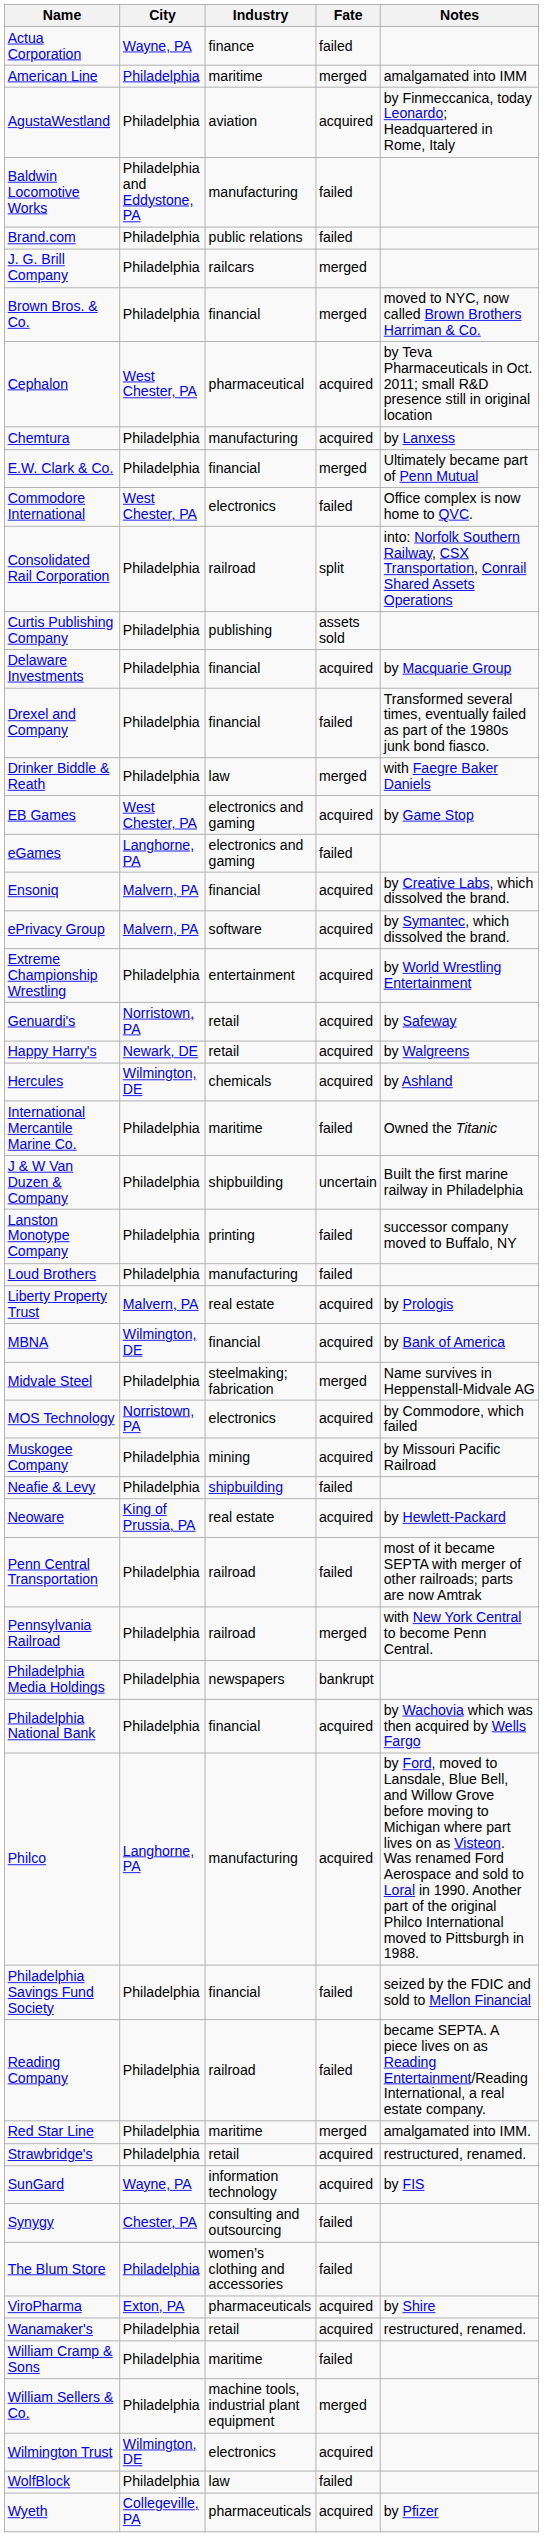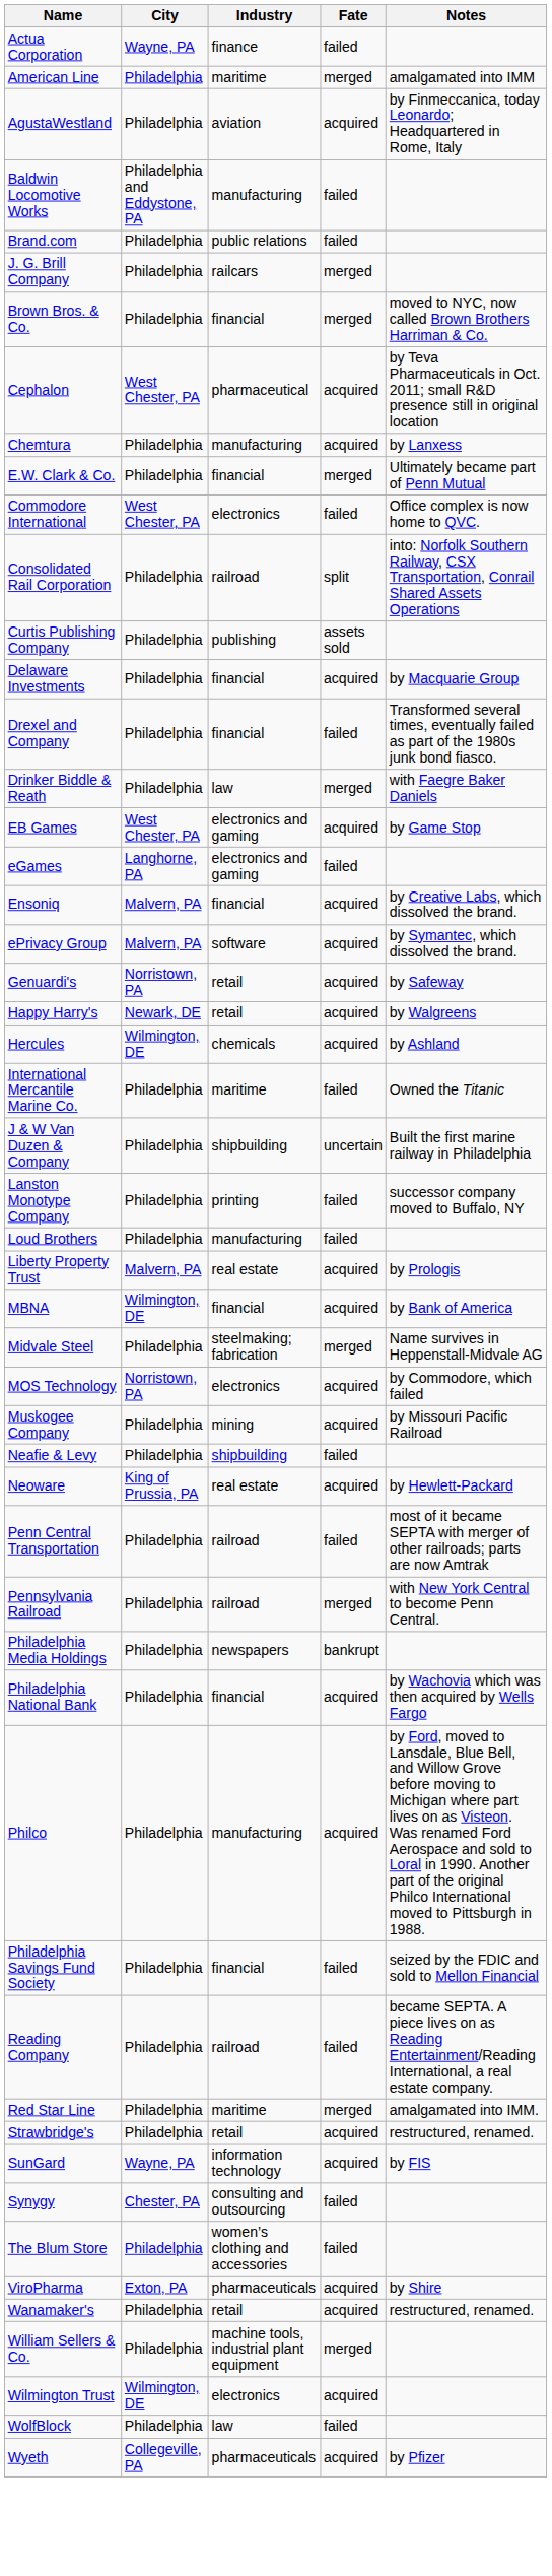- row: Extreme Championship Wrestling | Philadelphia | entertainment | acquired | by World Wrestling Entertainment
Philco | City: Langhorne, PA -> Philadelphia
- row: William Cramp & Sons | Philadelphia | maritime | failed
